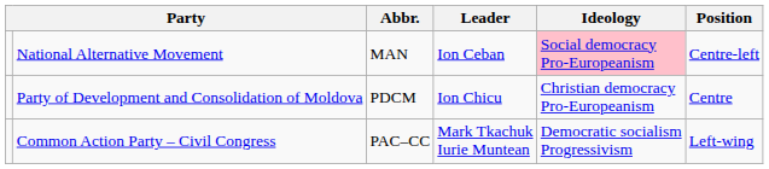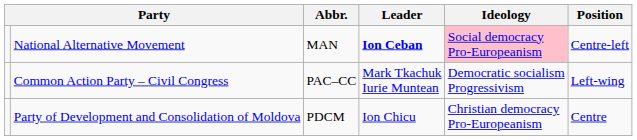National Alternative Movement | Leader: normal -> bold
rows swapped: Party of Development and Consolidation of Moldova <-> Common Action Party – Civil Congress
